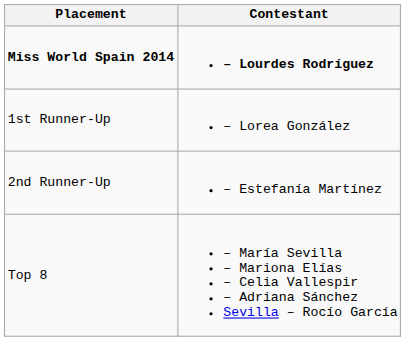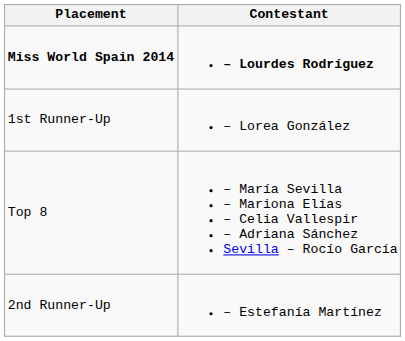rows swapped: 2nd Runner-Up <-> Top 8
